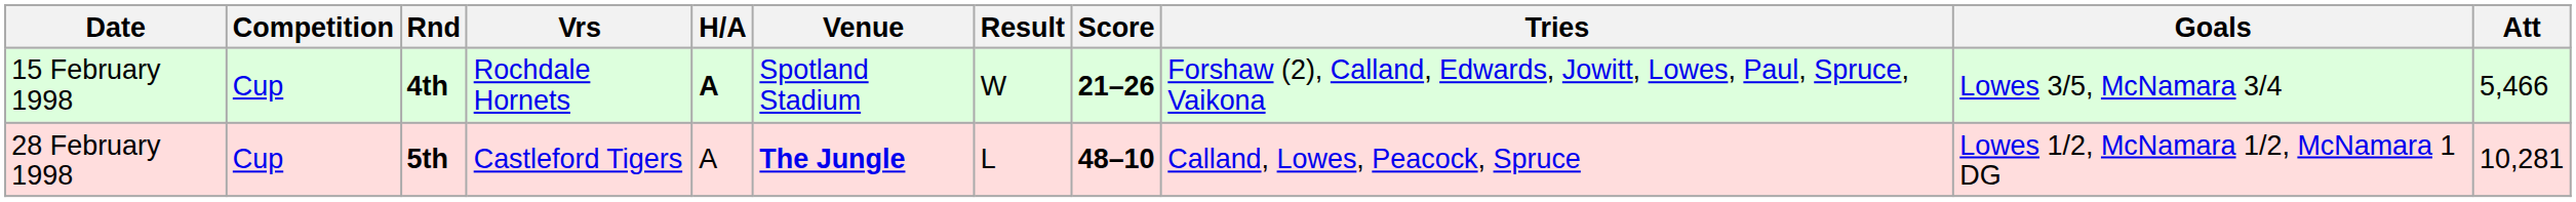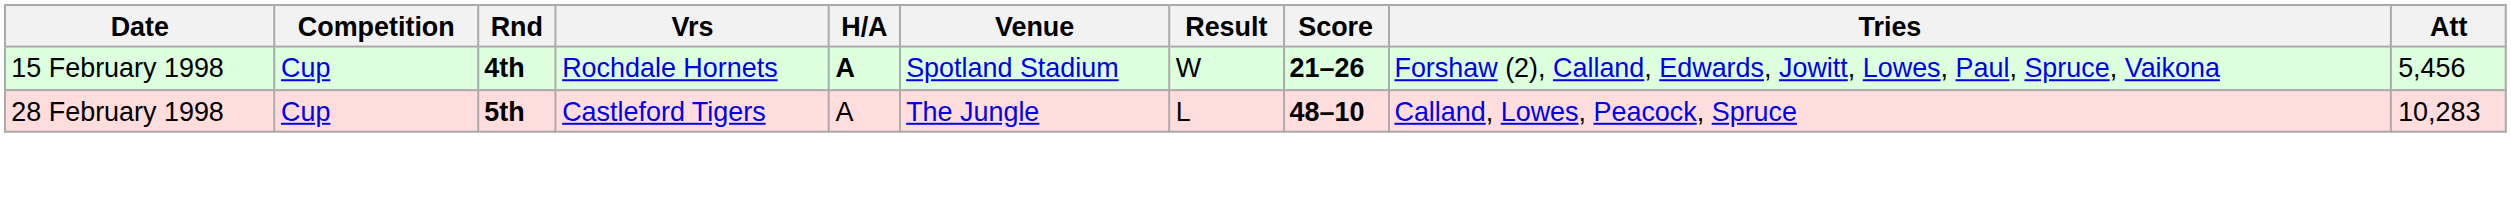- column: Goals | Lowes 3/5, McNamara 3/4 | Lowes 1/2, McNamara 1/2, McNamara 1 DG
15 February 1998 | Att: 5,466 -> 5,456
28 February 1998 | Venue: bold -> normal
28 February 1998 | Att: 10,281 -> 10,283
